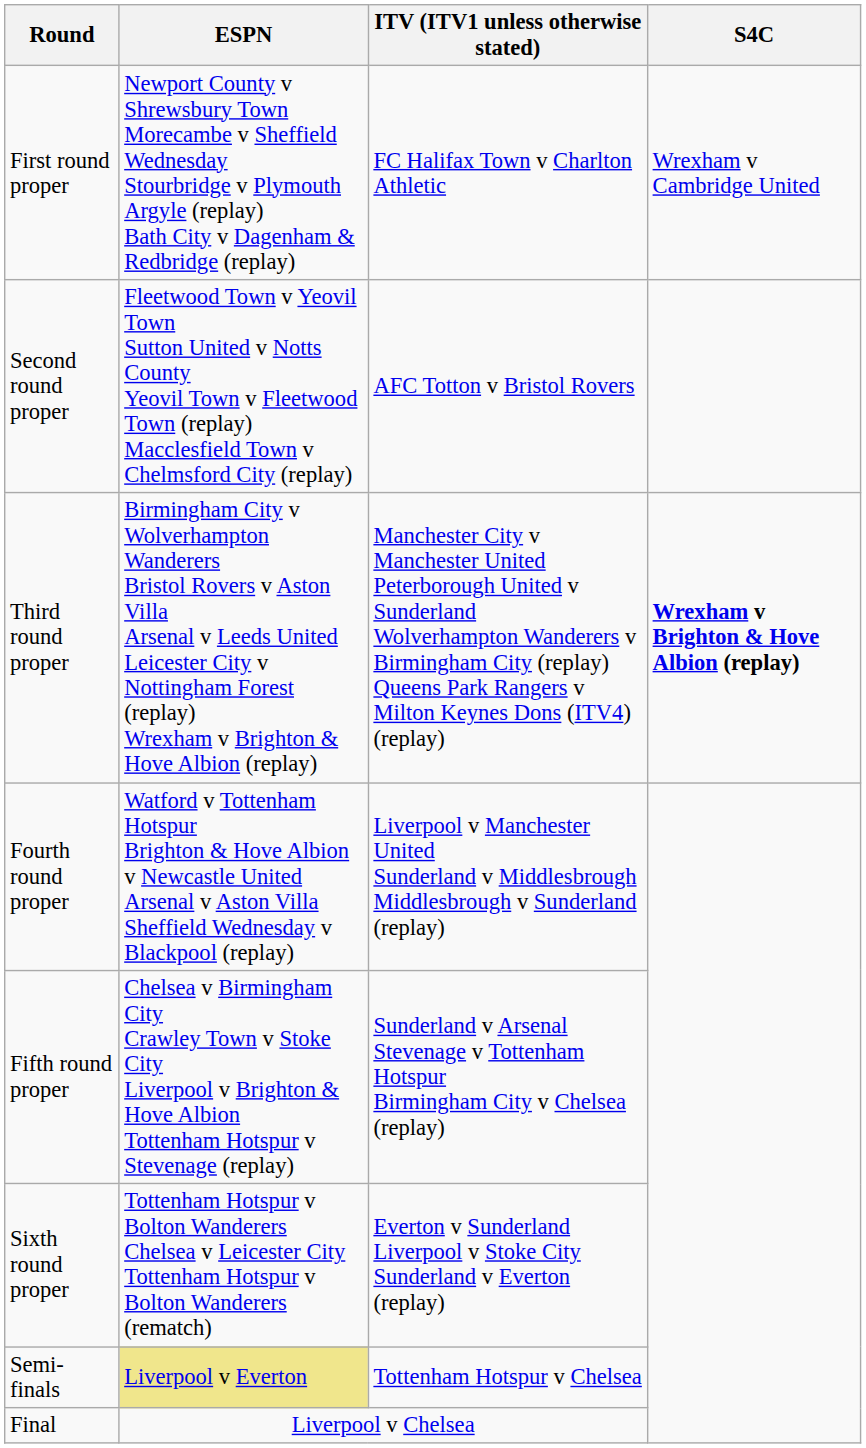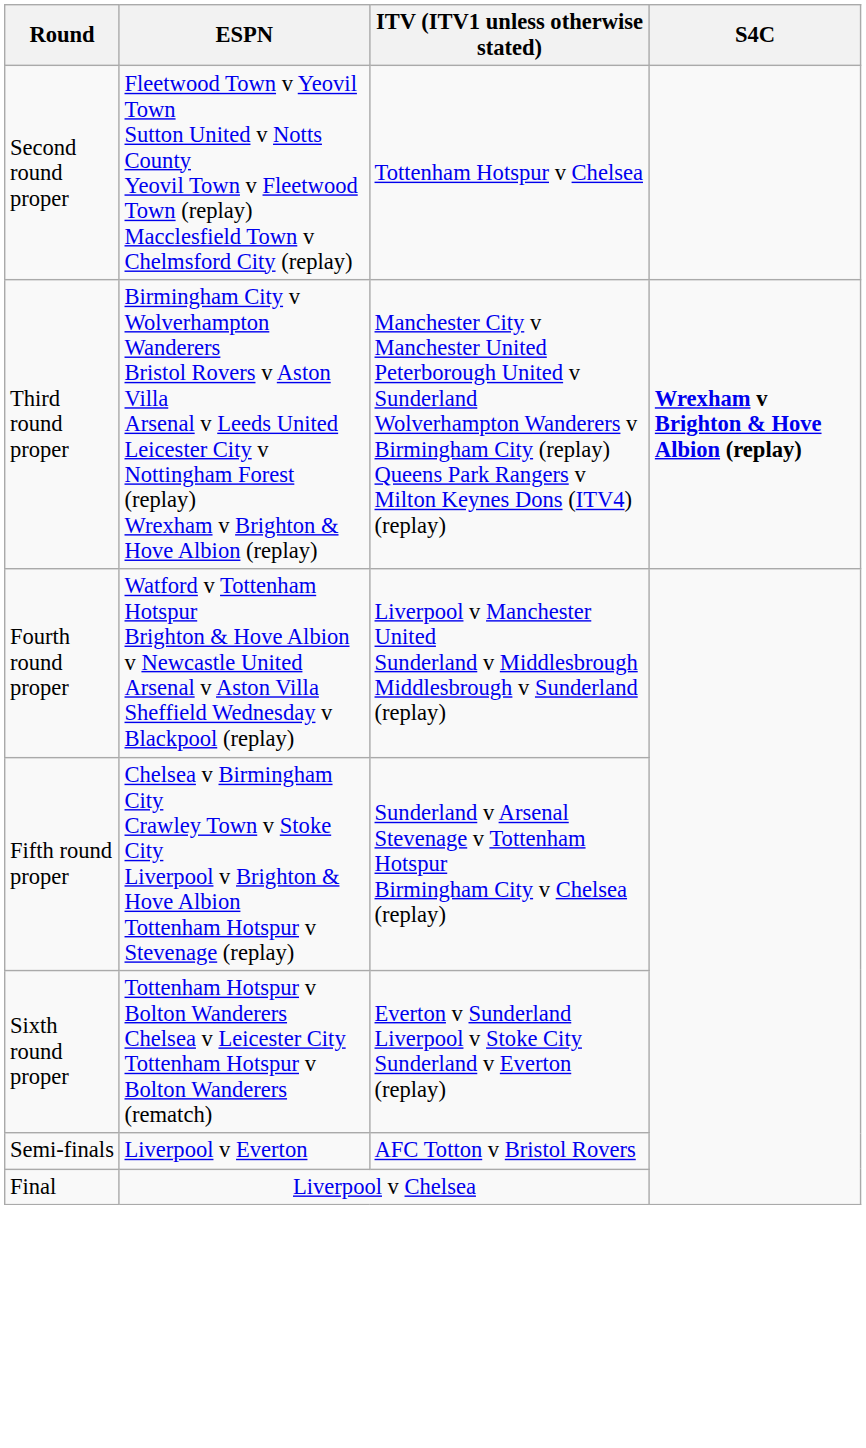- row: First round proper | Newport County v Shrewsbury Town Morecambe v Sheffield Wednesday Stourbridge v Plymouth Argyle (replay) Bath City v Dagenham & Redbridge (replay) | FC Halifax Town v Charlton Athletic | Wrexham v Cambridge United
Second round proper | ITV (ITV1 unless otherwise stated): AFC Totton v Bristol Rovers -> Tottenham Hotspur v Chelsea
Semi-finals | ESPN: khaki background -> no background
Semi-finals | ITV (ITV1 unless otherwise stated): Tottenham Hotspur v Chelsea -> AFC Totton v Bristol Rovers
